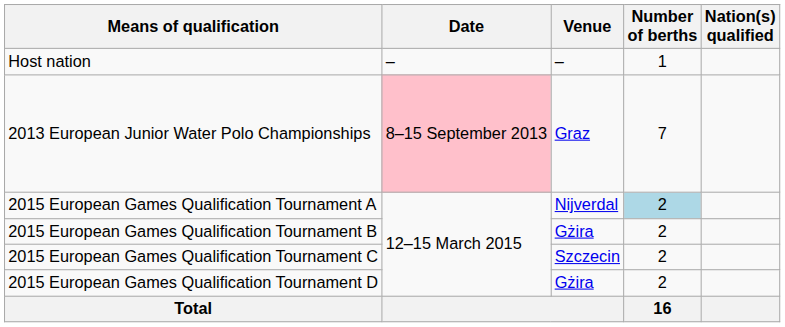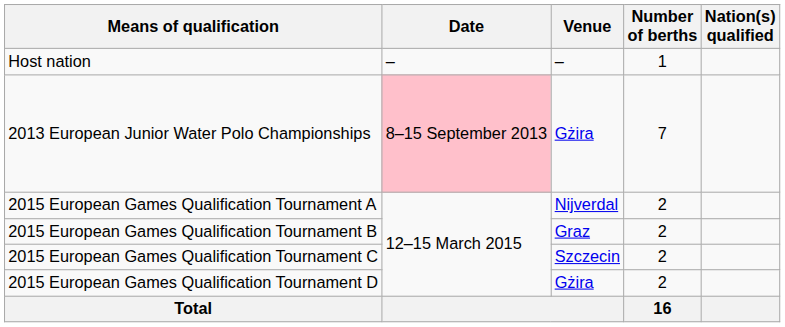2013 European Junior Water Polo Championships | Venue: Graz -> Gżira
2015 European Games Qualification Tournament A | Number of berths: lightblue background -> no background
2015 European Games Qualification Tournament B | Venue: Gżira -> Graz
